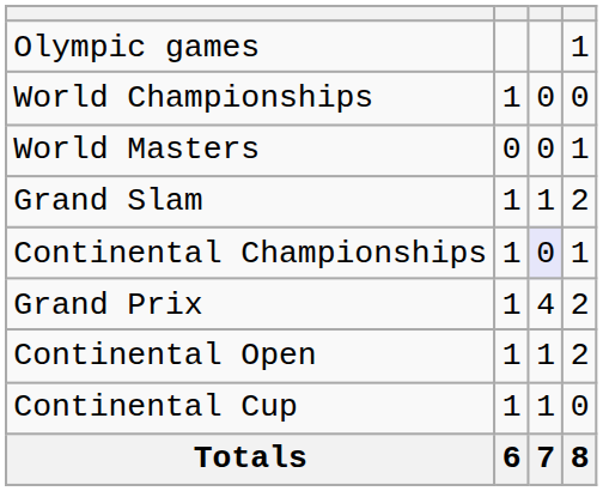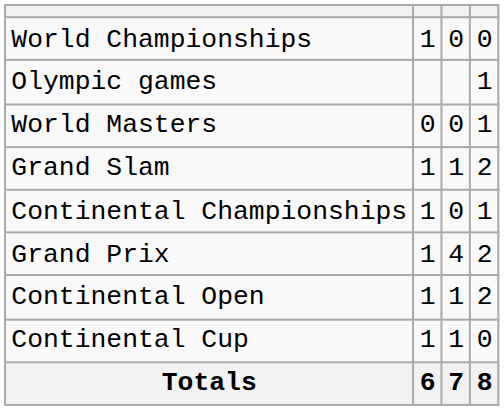rows swapped: Olympic games <-> World Championships
Continental Championships | column 3: lavender background -> no background
